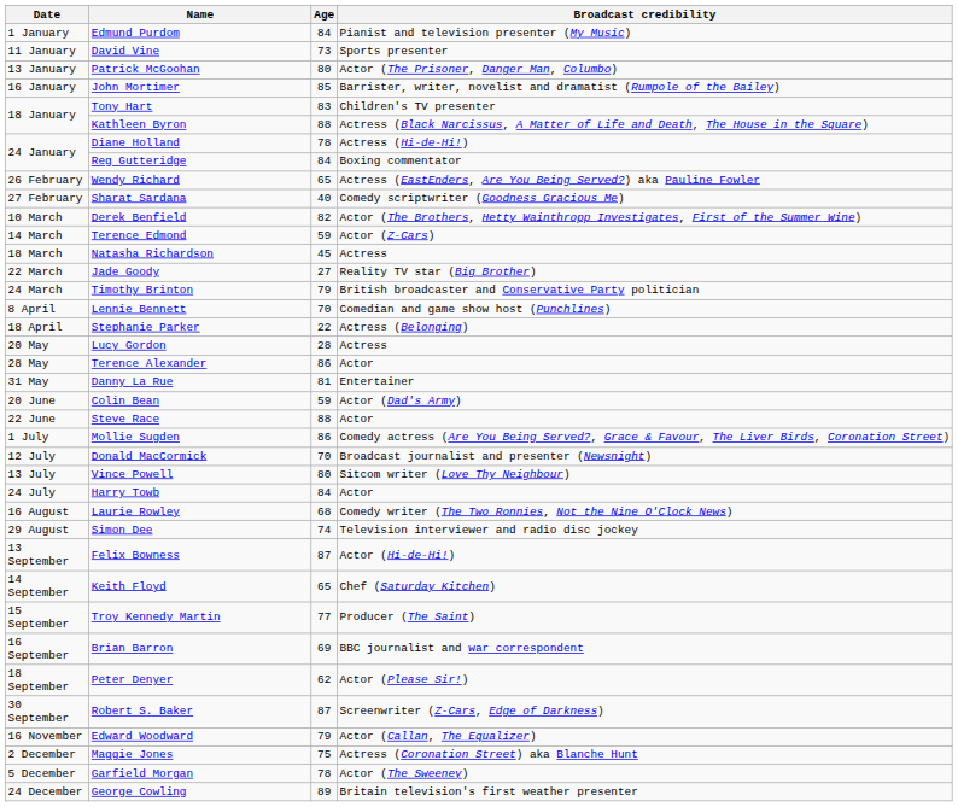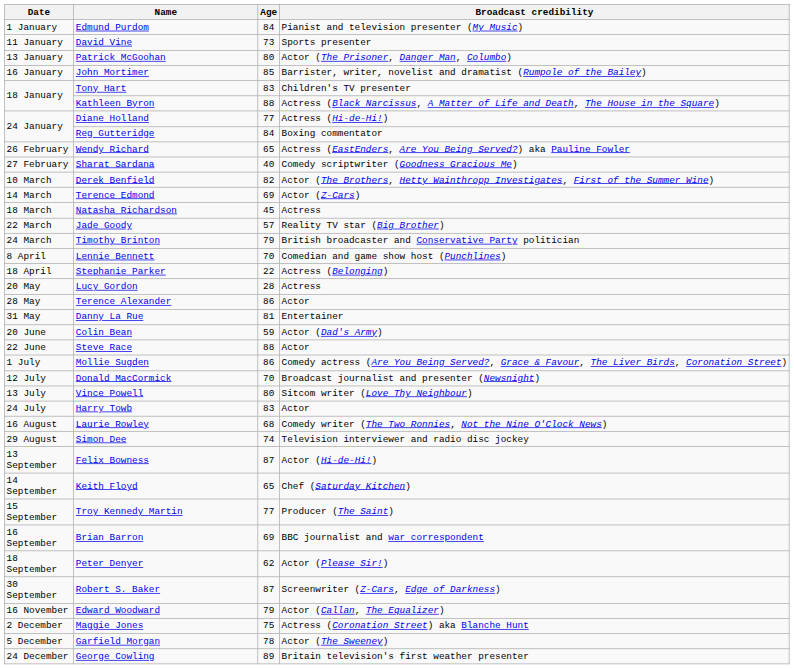Diane Holland | Age: 78 -> 77
Terence Edmond | Age: 59 -> 69
Jade Goody | Age: 27 -> 57
Harry Towb | Age: 84 -> 83
